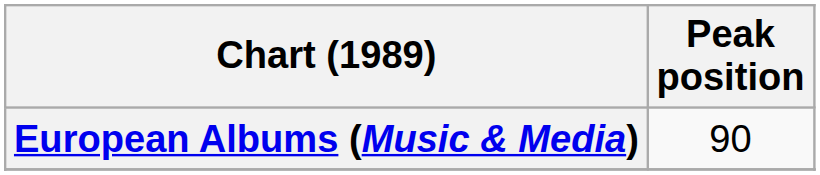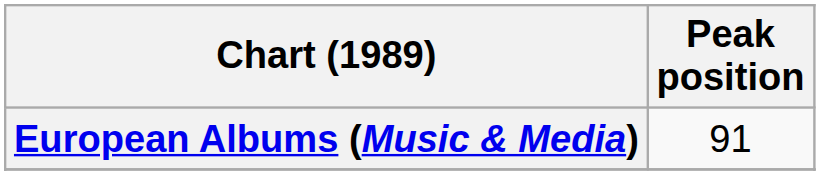European Albums (Music & Media) | Peak position: 90 -> 91
